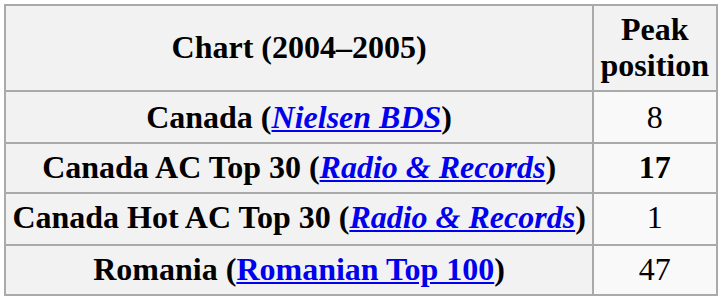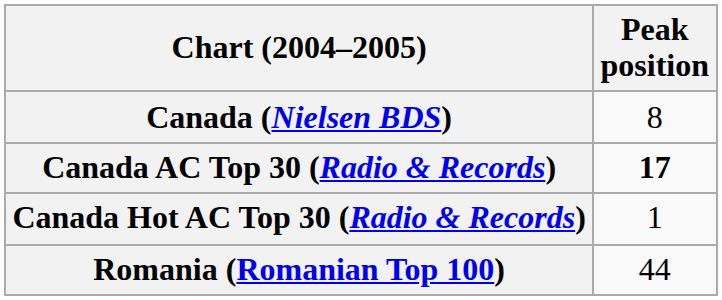Romania (Romanian Top 100) | Peak position: 47 -> 44
